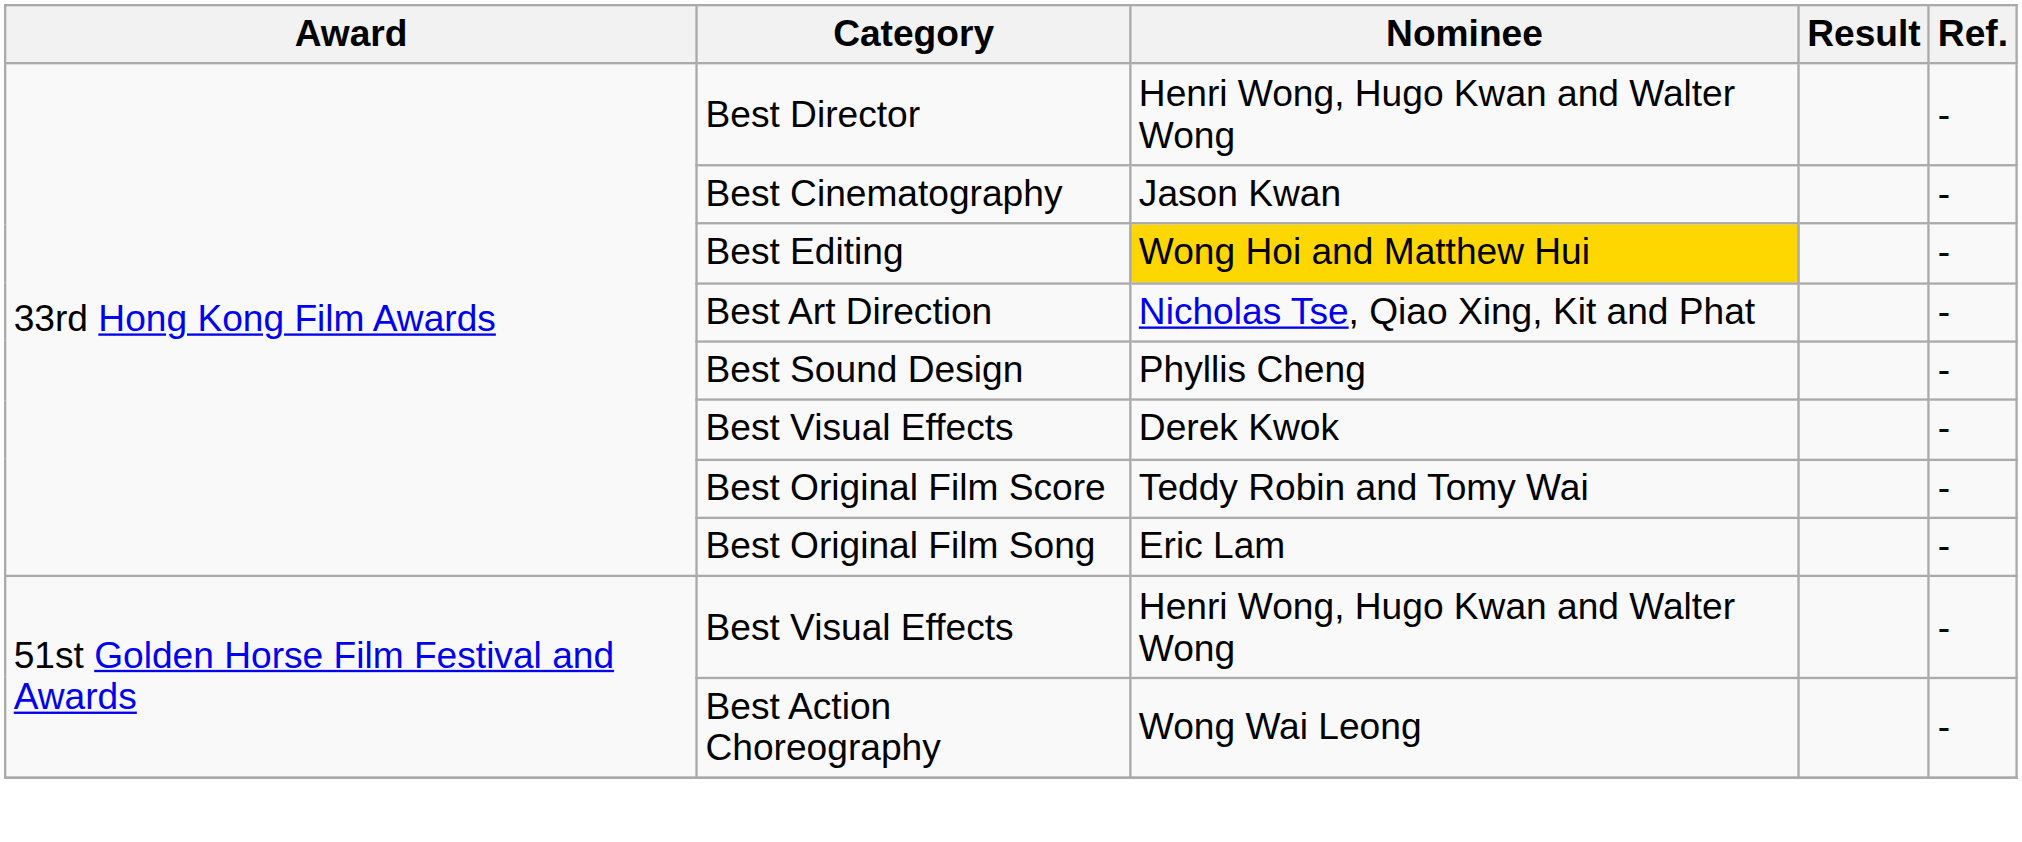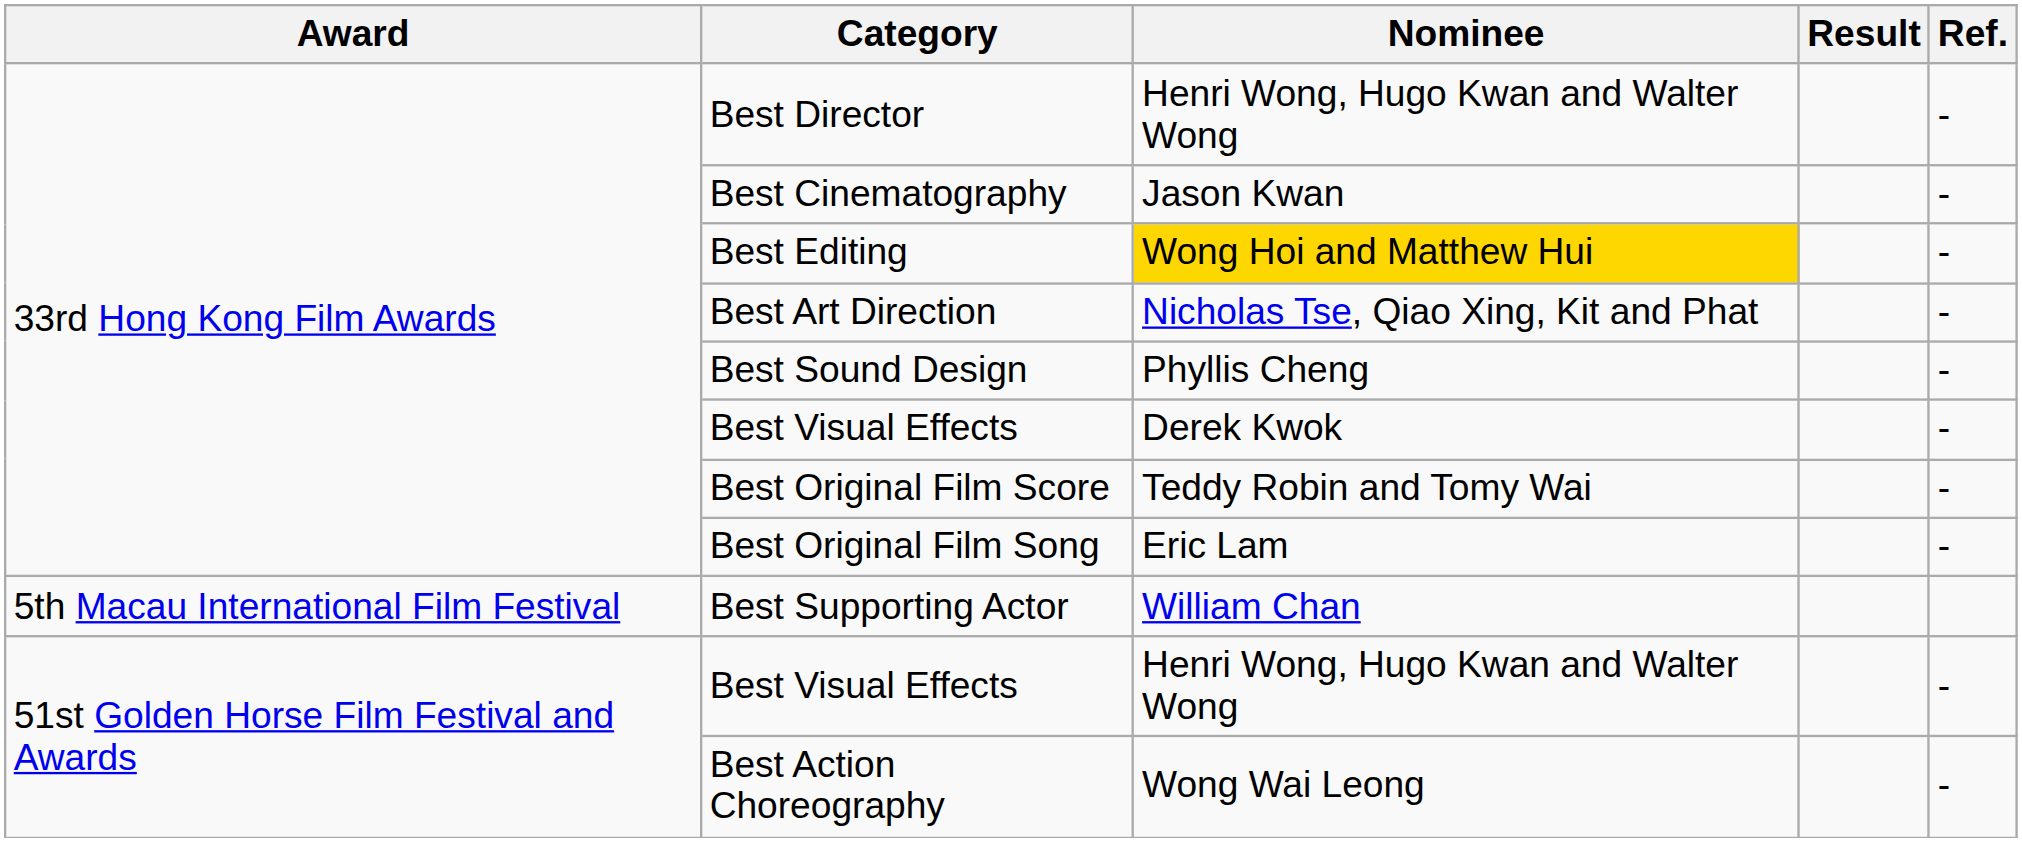+ row: 5th Macau International Film Festival | Best Supporting Actor | William Chan
